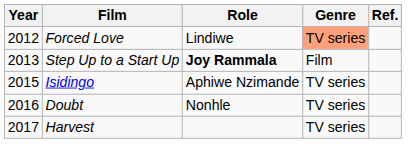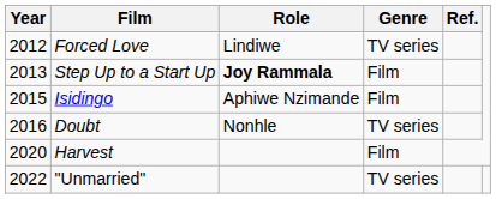Forced Love | Genre: lightsalmon background -> no background
Isidingo | Genre: TV series -> Film
Harvest | Year: 2017 -> 2020
Harvest | Genre: TV series -> Film
+ row: 2022 | "Unmarried" | TV series
